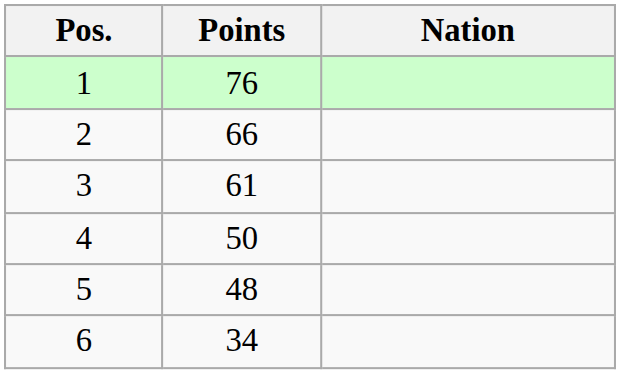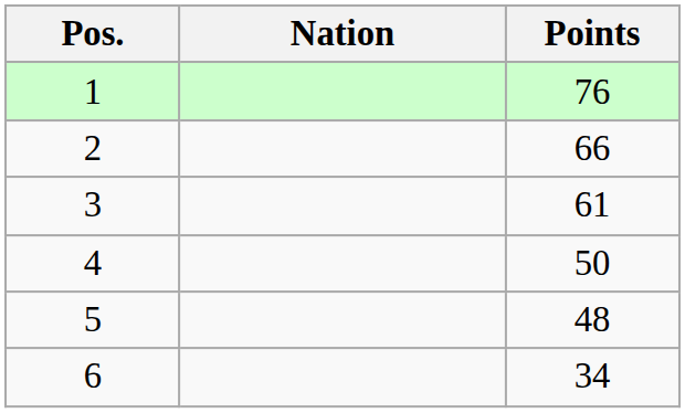columns swapped: Nation <-> Points
